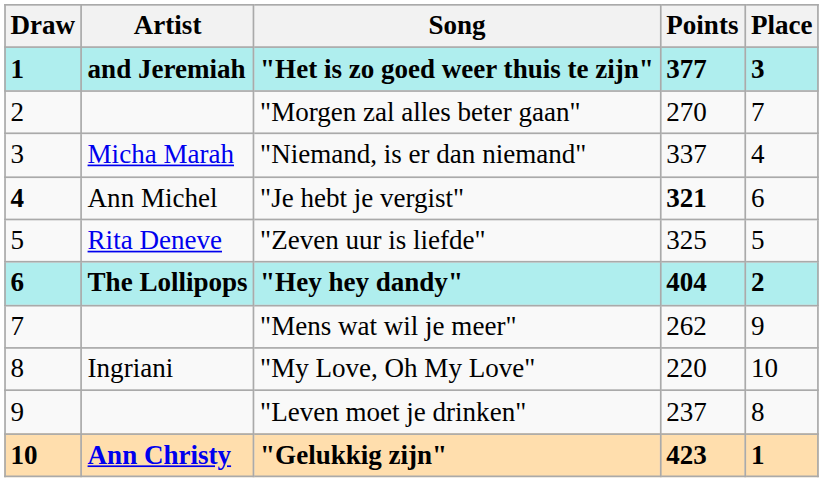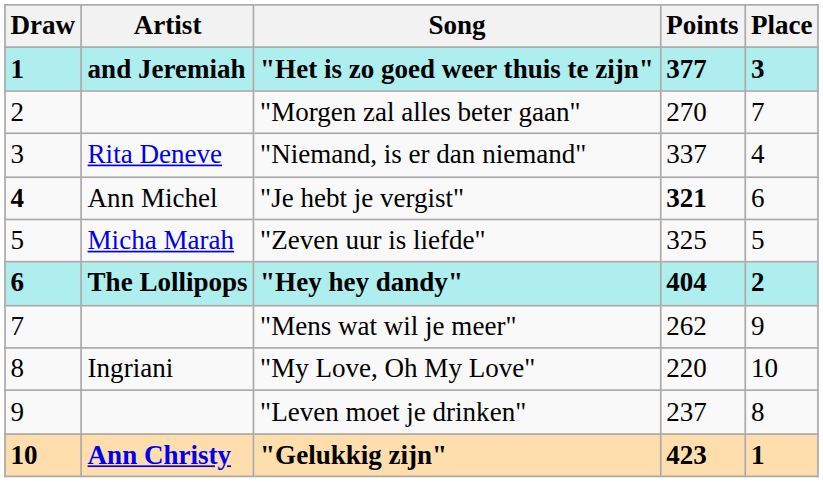"Niemand, is er dan niemand" | Artist: Micha Marah -> Rita Deneve
"Zeven uur is liefde" | Artist: Rita Deneve -> Micha Marah
